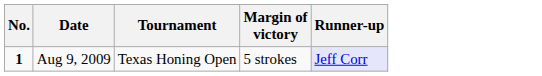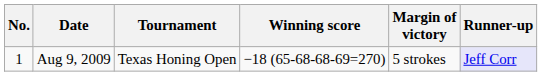+ column: Winning score | −18 (65-68-68-69=270)
Aug 9, 2009 | No.: bold -> normal
